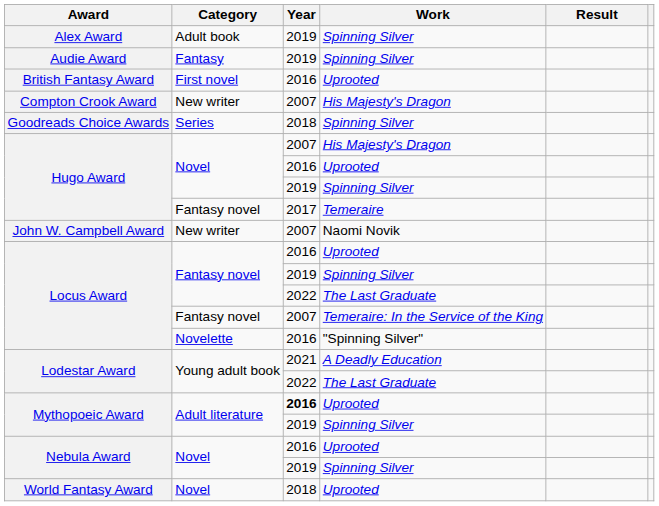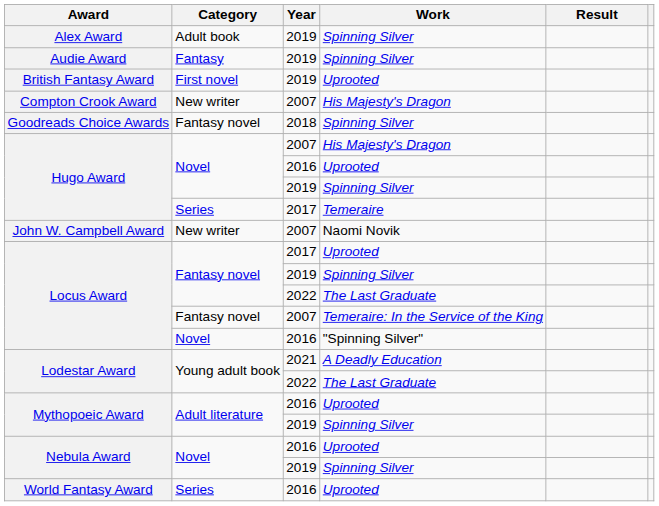British Fantasy Award | Year: 2016 -> 2019
Goodreads Choice Awards | Category: Series -> Fantasy novel
Hugo Award / Temeraire | Category: Fantasy novel -> Series
Locus Award / Uprooted | Year: 2016 -> 2017
Locus Award / "Spinning Silver" | Category: Novelette -> Novel
Mythopoeic Award / Uprooted | Year: bold -> normal
World Fantasy Award | Category: Novel -> Series
World Fantasy Award | Year: 2018 -> 2016
